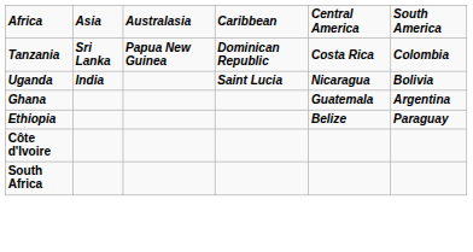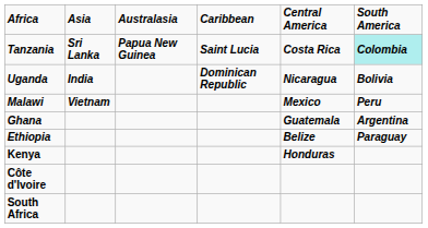Tanzania | Caribbean: Dominican Republic -> Saint Lucia
Tanzania | South America: no background -> paleturquoise background
Uganda | Caribbean: Saint Lucia -> Dominican Republic
+ row: Malawi | Vietnam | Mexico | Peru
+ row: Kenya | Honduras
